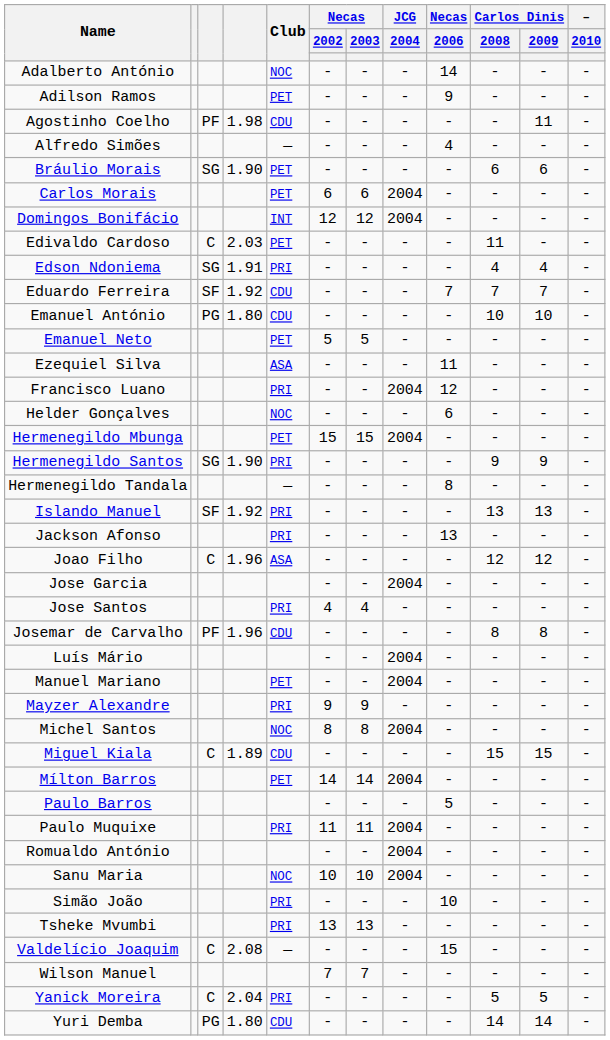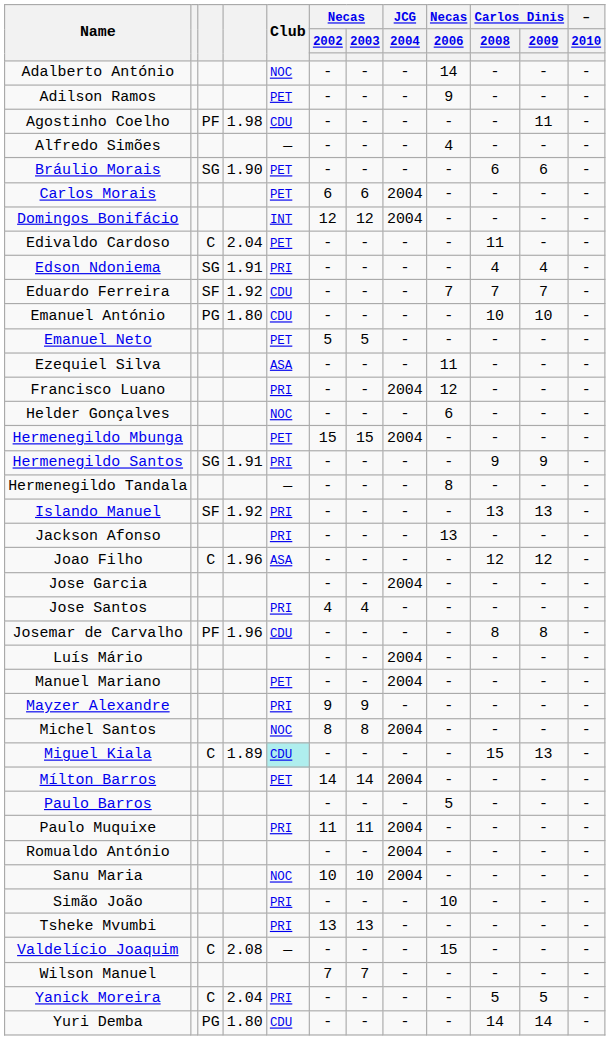Edivaldo Cardoso | column 4: 2.03 -> 2.04
Hermenegildo Santos | column 4: 1.90 -> 1.91
Miguel Kiala | Club: no background -> paleturquoise background
Miguel Kiala | Carlos Dinis / 2009: 15 -> 13
